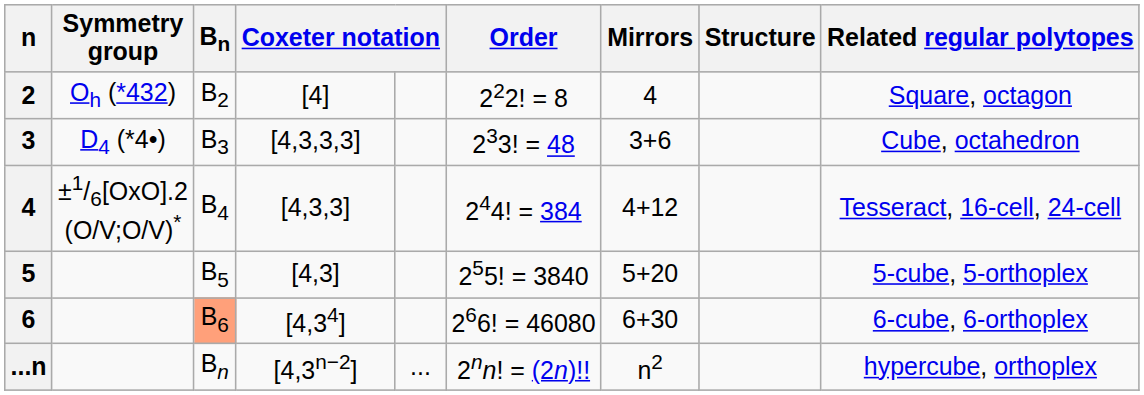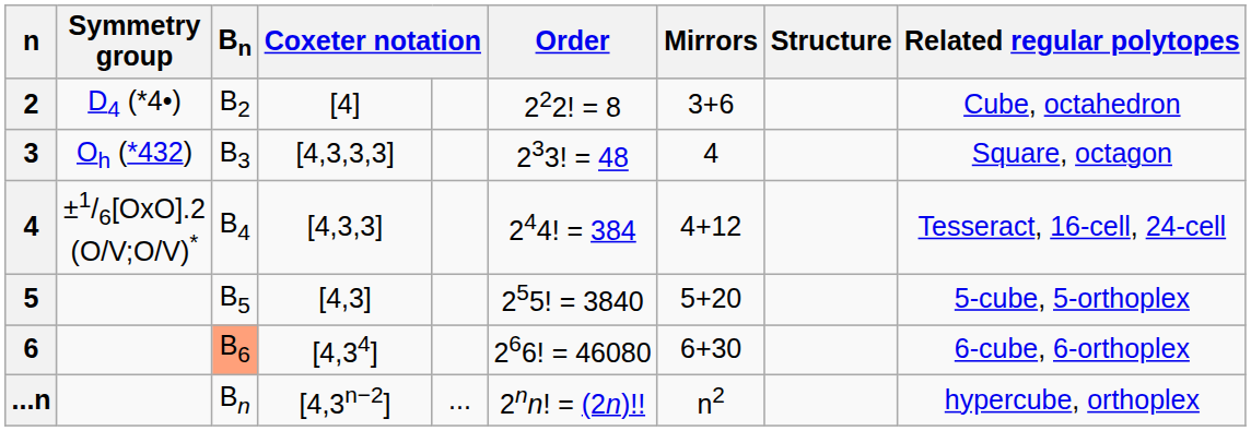2 | Symmetry group: Oh (*432) -> D4 (*4•)
2 | Mirrors: 4 -> 3+6
2 | Related regular polytopes: Square, octagon -> Cube, octahedron
3 | Symmetry group: D4 (*4•) -> Oh (*432)
3 | Mirrors: 3+6 -> 4
3 | Related regular polytopes: Cube, octahedron -> Square, octagon
